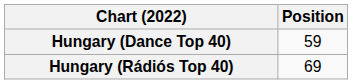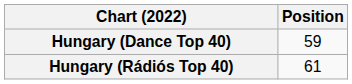Hungary (Rádiós Top 40) | Position: 69 -> 61
